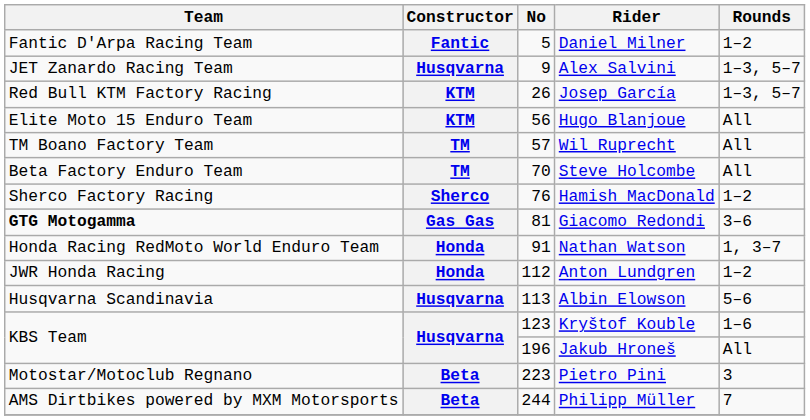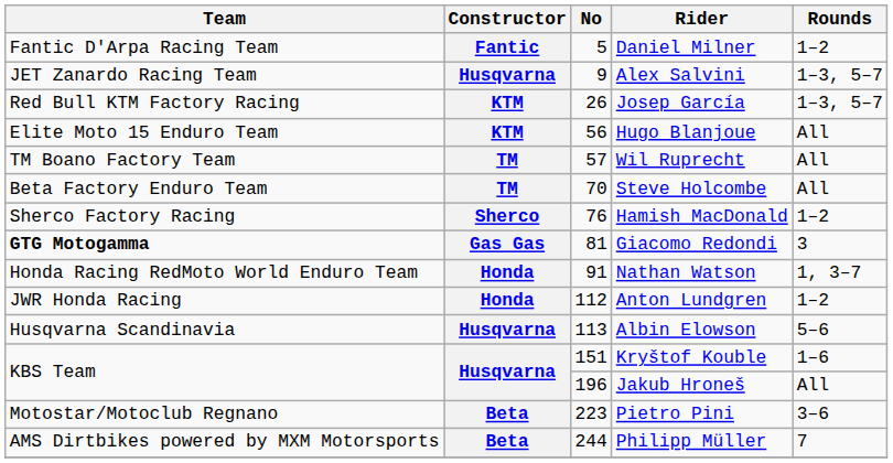Giacomo Redondi | Rounds: 3–6 -> 3
Kryštof Kouble | No: 123 -> 151
Pietro Pini | Rounds: 3 -> 3–6
